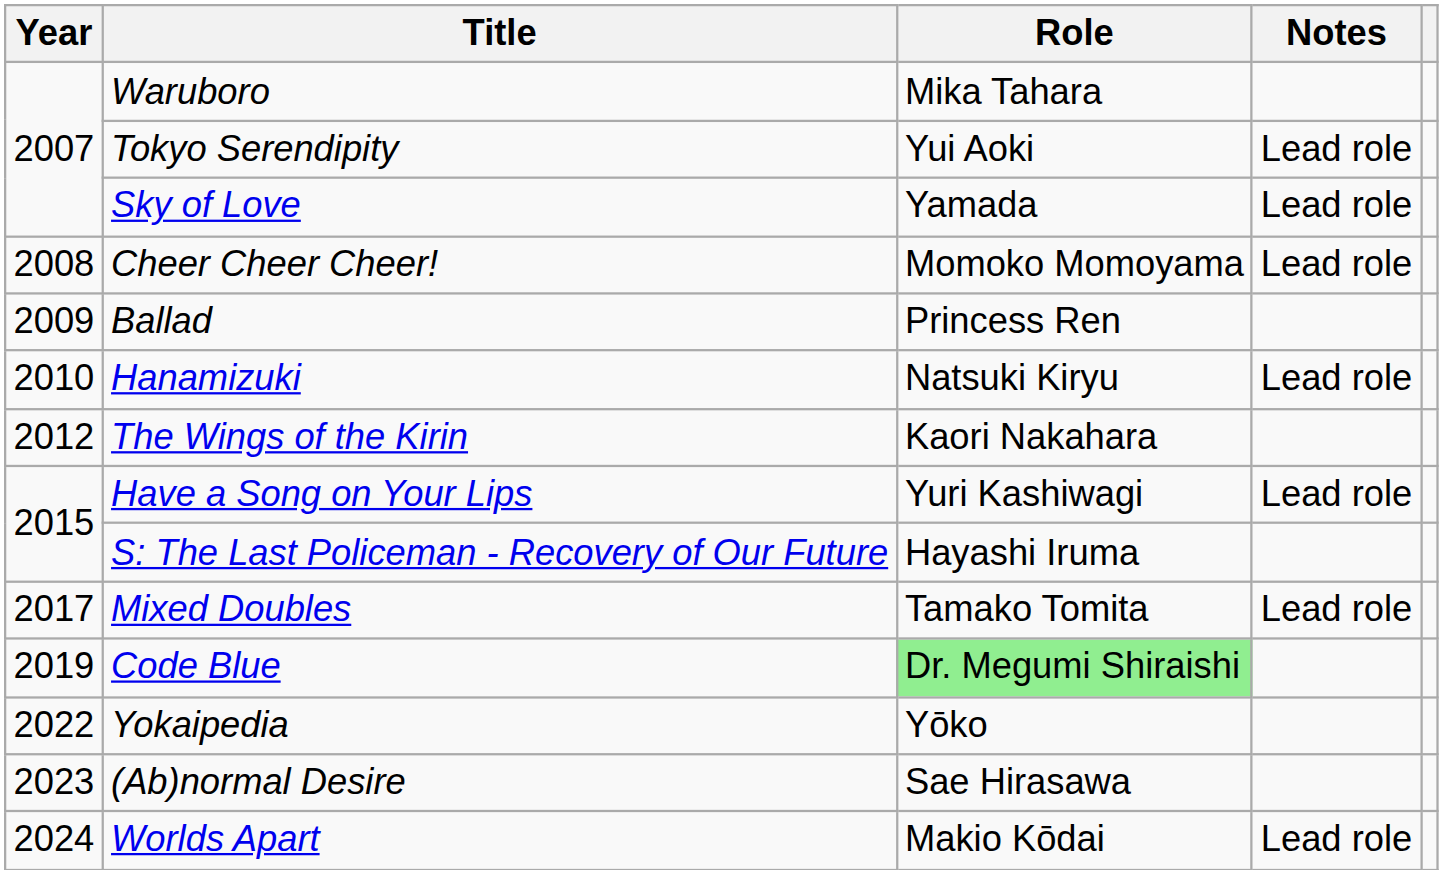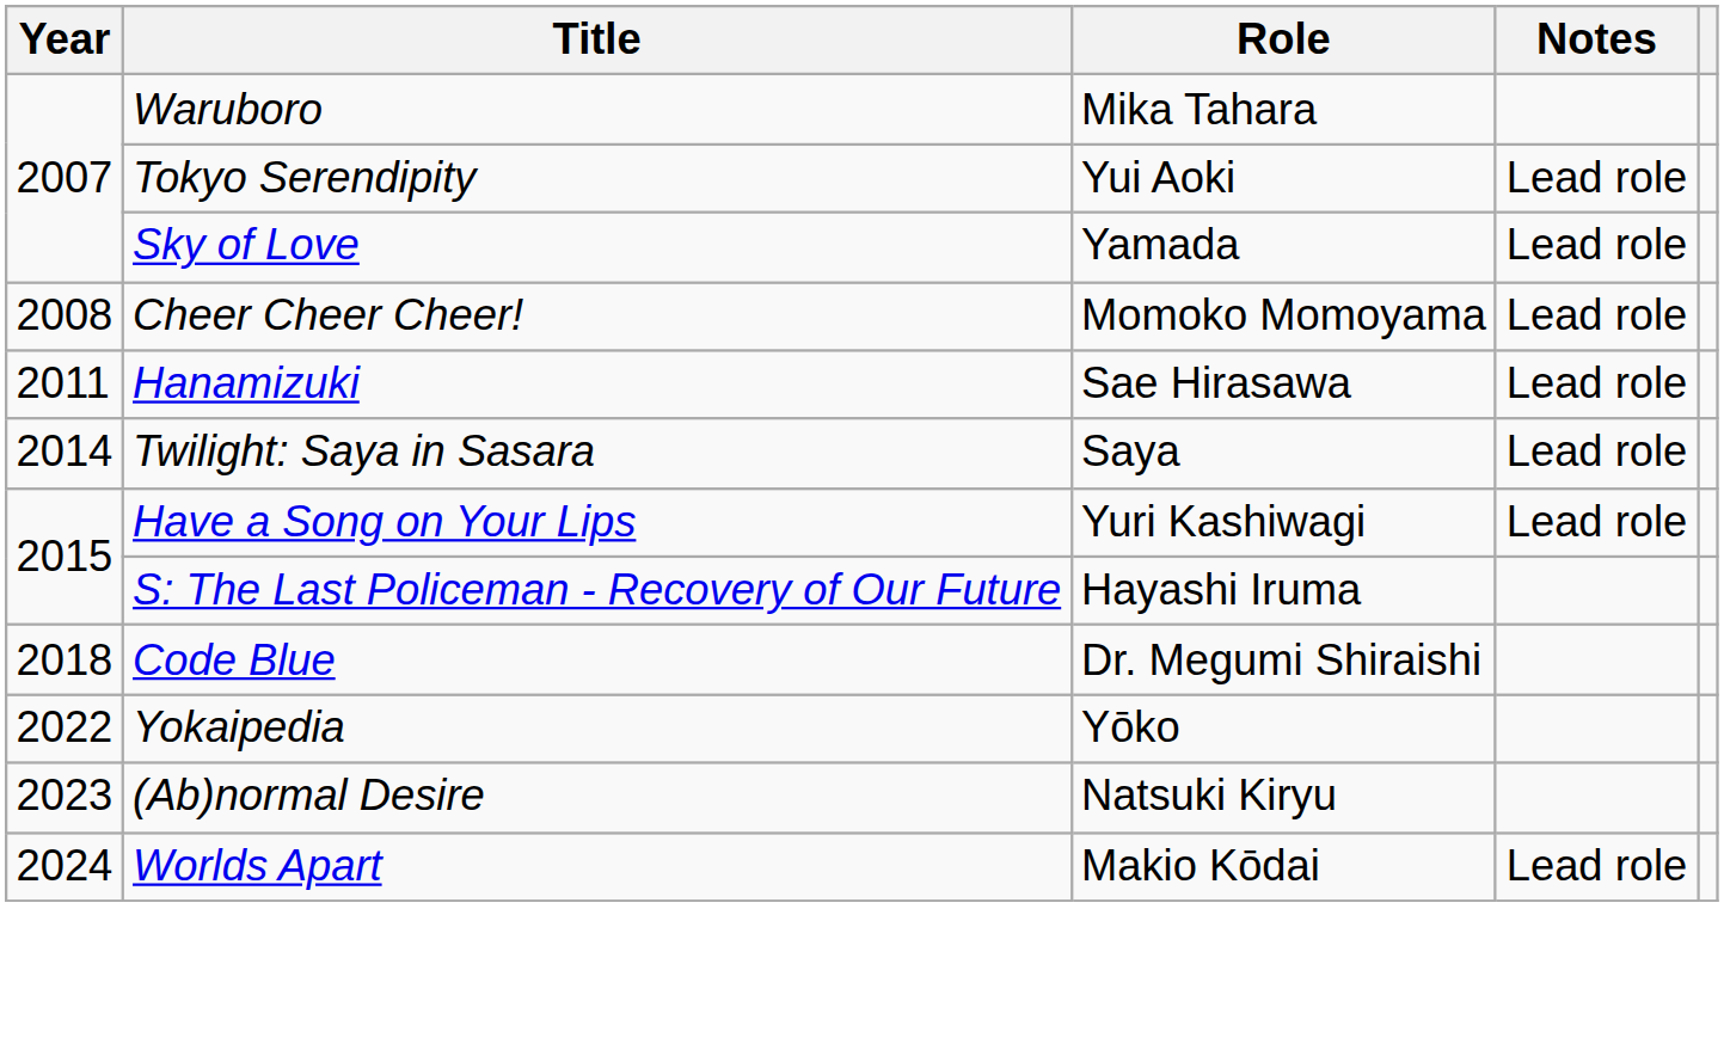- row: 2009 | Ballad | Princess Ren
Hanamizuki | Year: 2010 -> 2011
Hanamizuki | Role: Natsuki Kiryu -> Sae Hirasawa
- row: 2012 | The Wings of the Kirin | Kaori Nakahara
+ row: 2014 | Twilight: Saya in Sasara | Saya | Lead role
- row: 2017 | Mixed Doubles | Tamako Tomita | Lead role
Code Blue | Year: 2019 -> 2018
Code Blue | Role: lightgreen background -> no background
(Ab)normal Desire | Role: Sae Hirasawa -> Natsuki Kiryu
